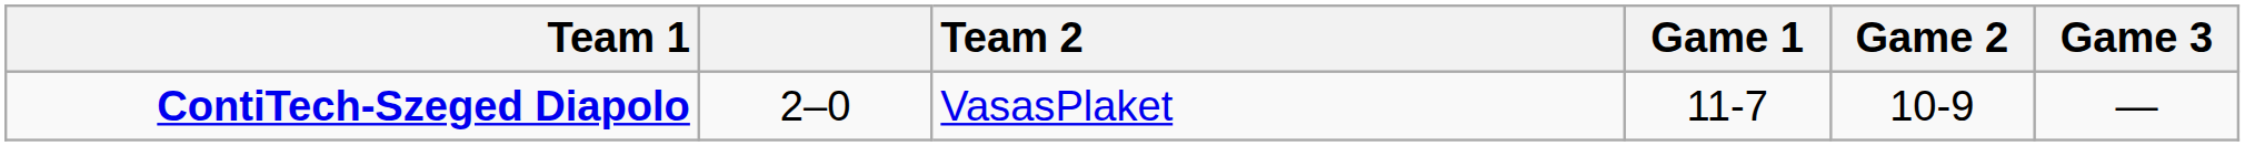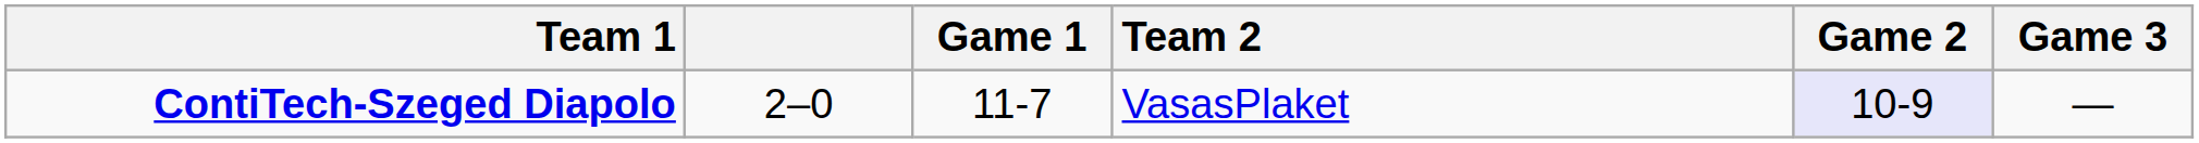columns swapped: Team 2 <-> Game 1
ContiTech-Szeged Diapolo | Game 2: no background -> lavender background
